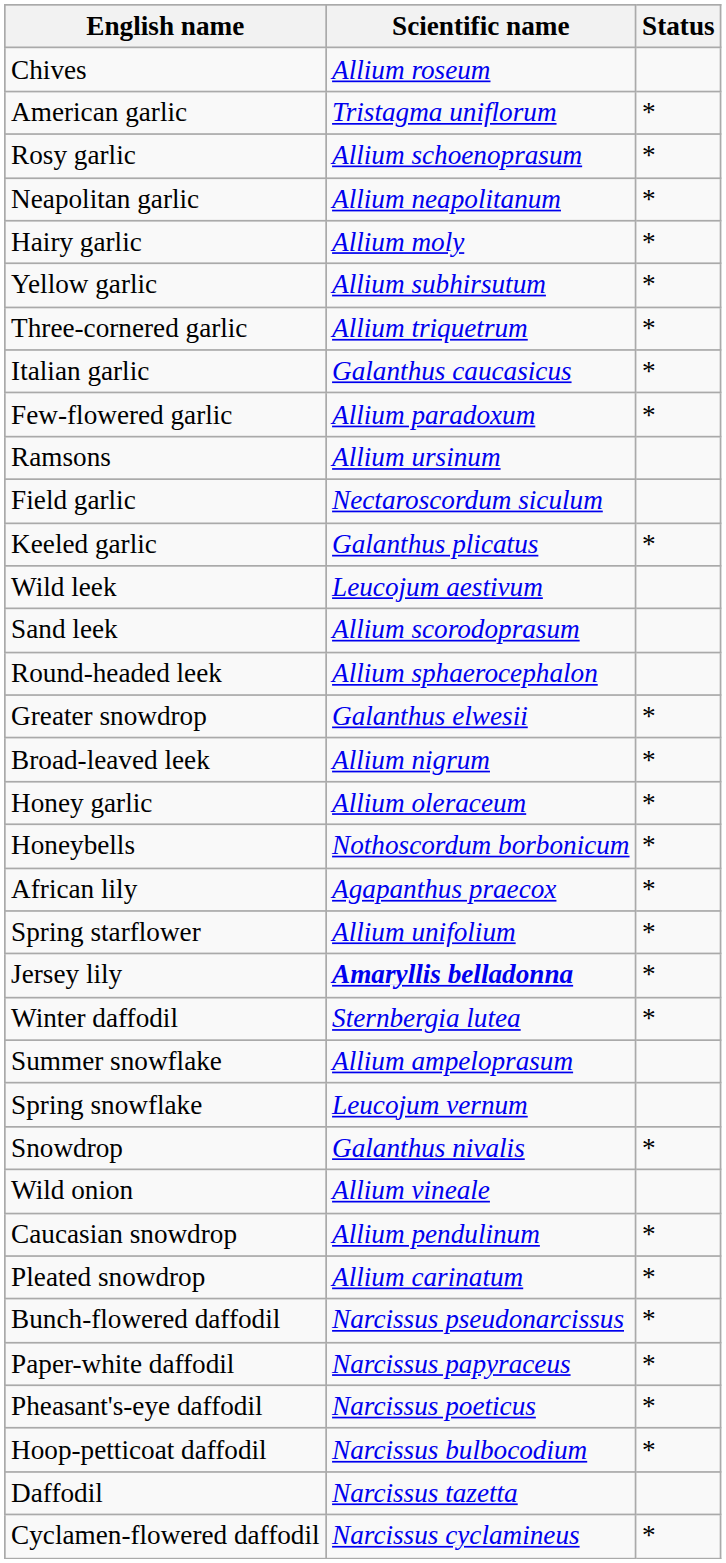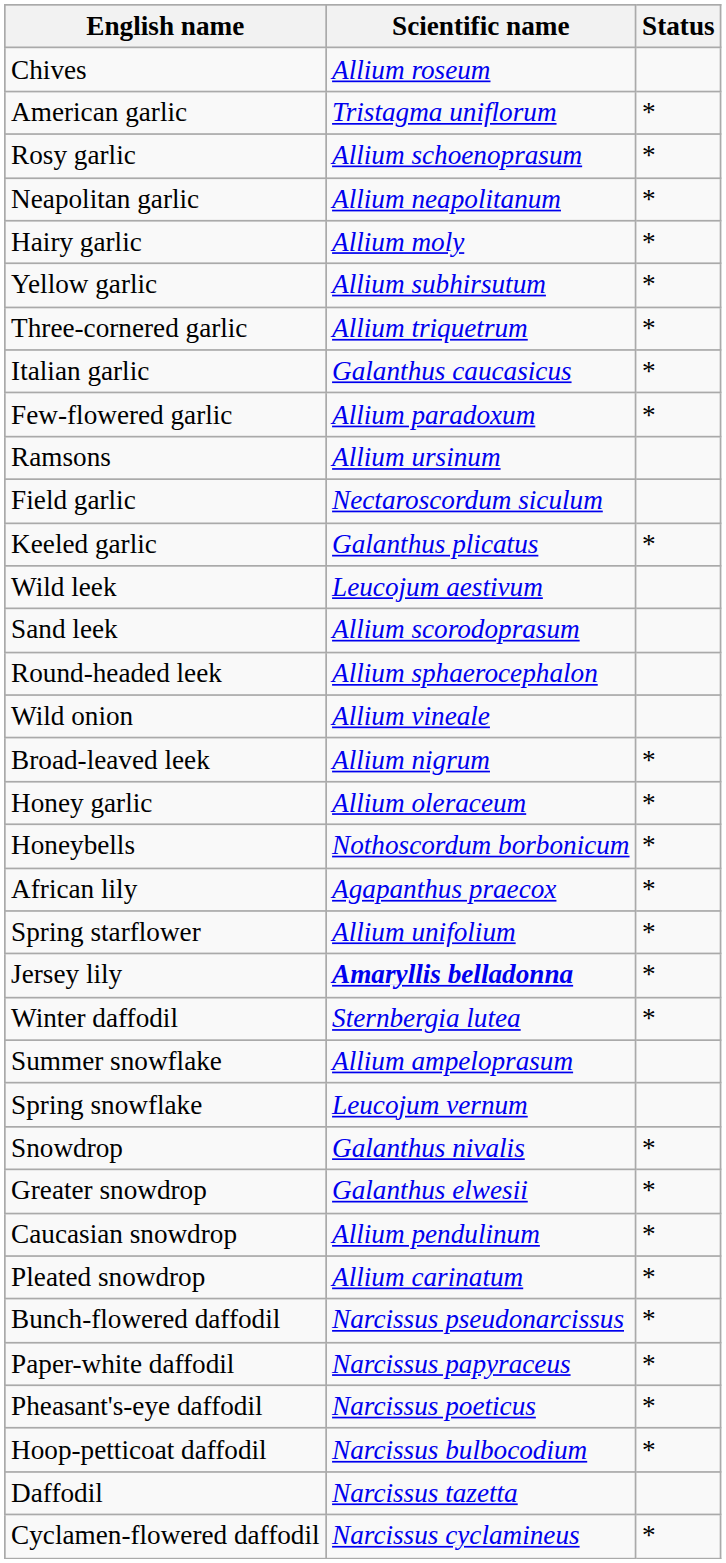rows swapped: Wild onion <-> Greater snowdrop
